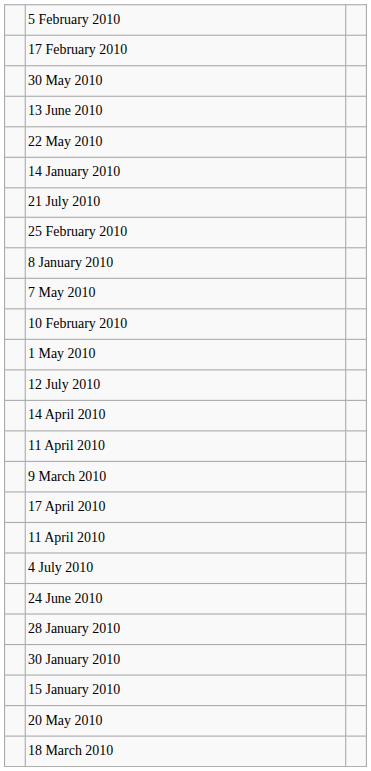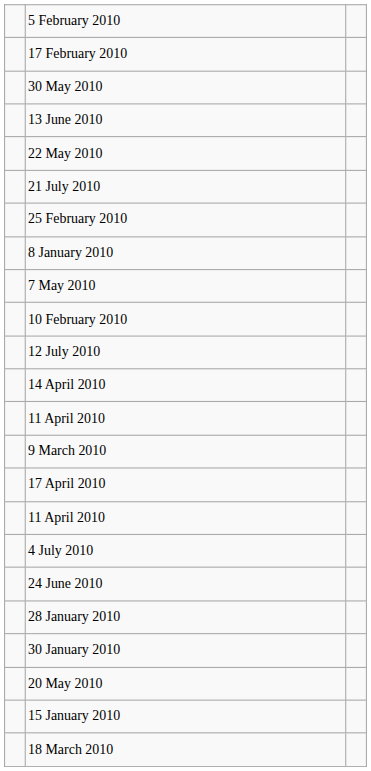- row: 14 January 2010
- row: 1 May 2010
rows swapped: 15 January 2010 <-> 20 May 2010
